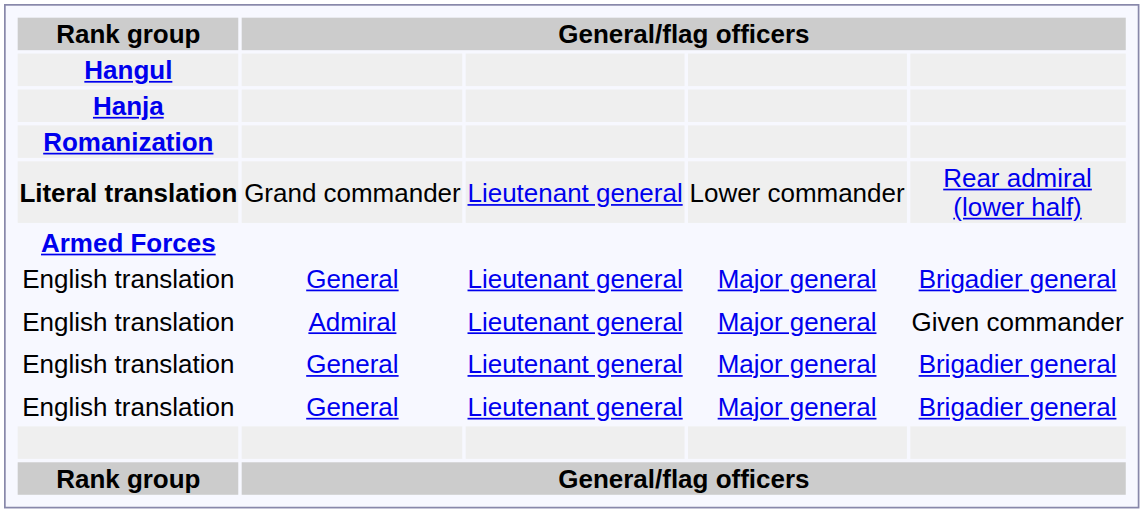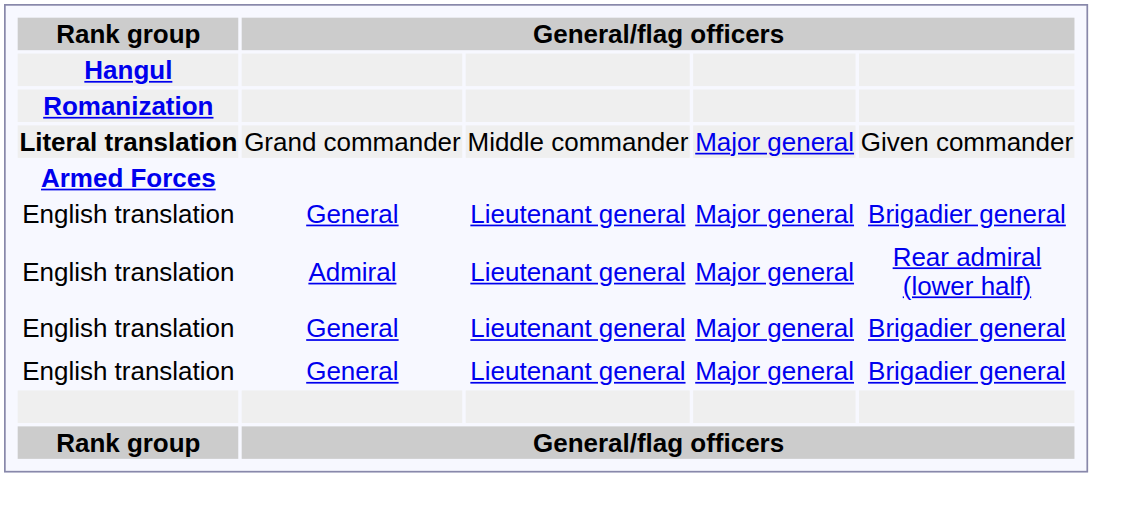- row: Hanja
Literal translation | column 3: Lieutenant general -> Middle commander
Literal translation | column 4: Lower commander -> Major general
Literal translation | column 5: Rear admiral (lower half) -> Given commander
English translation / Admiral | column 5: Given commander -> Rear admiral (lower half)
